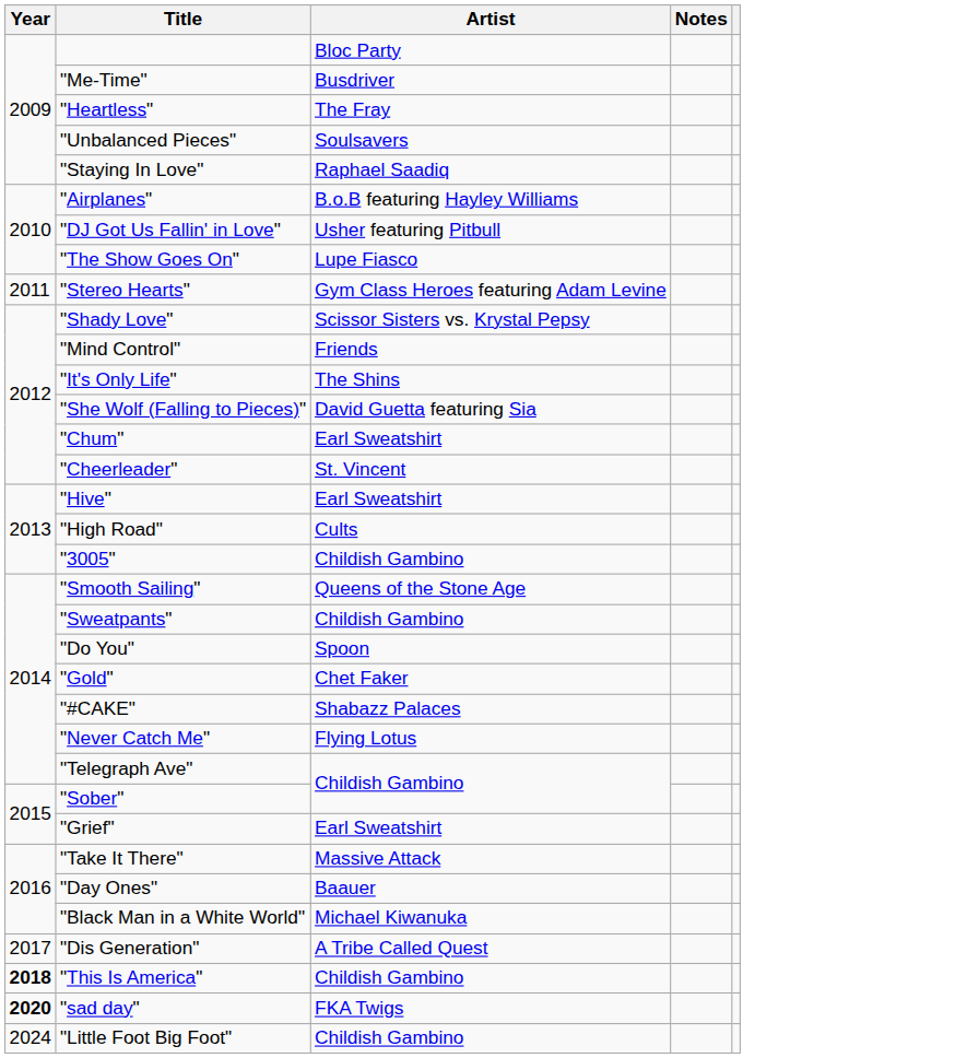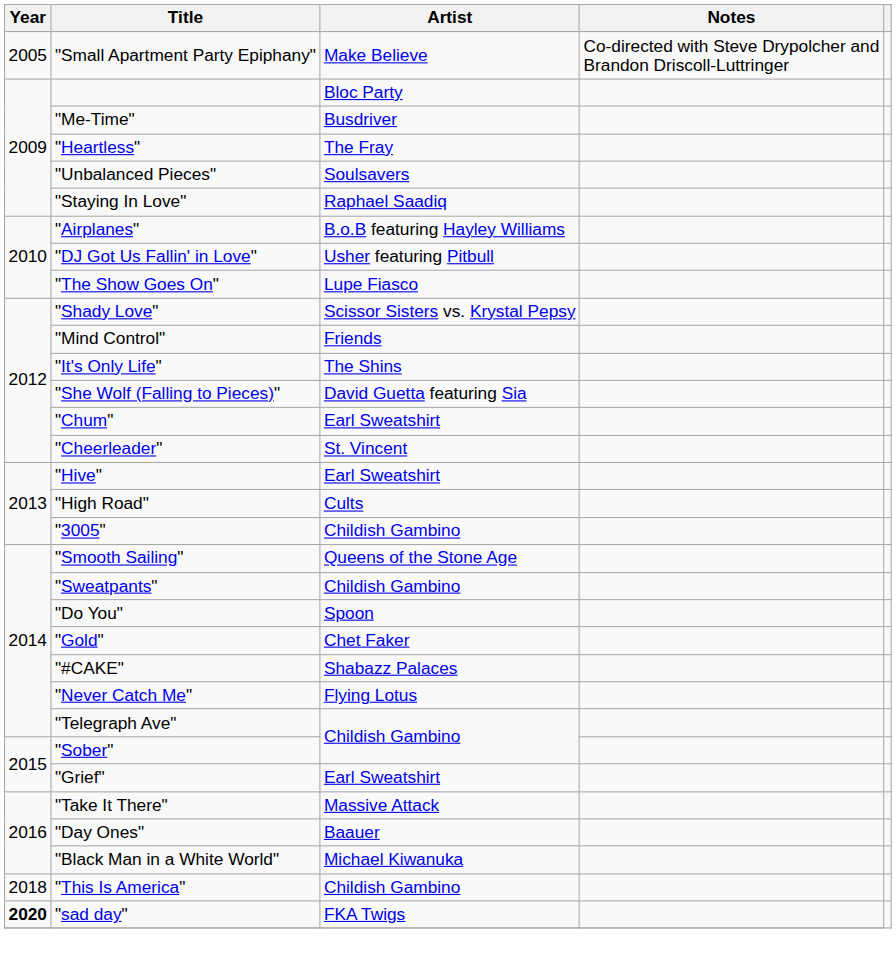+ row: 2005 | "Small Apartment Party Epiphany" | Make Believe | Co-directed with Steve Drypolcher and Brandon Driscoll-Luttringer
- row: 2011 | "Stereo Hearts" | Gym Class Heroes featuring Adam Levine
- row: 2017 | "Dis Generation" | A Tribe Called Quest
"This Is America" | Year: bold -> normal
- row: 2024 | "Little Foot Big Foot" | Childish Gambino
